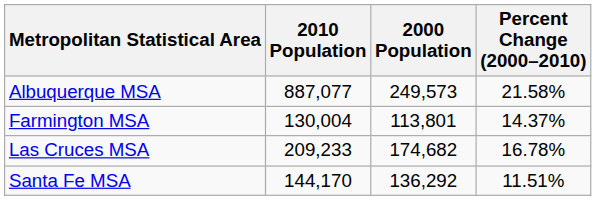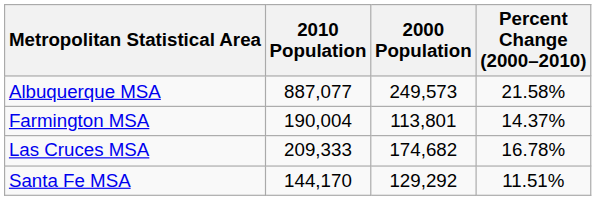Farmington MSA | 2010 Population: 130,004 -> 190,004
Las Cruces MSA | 2010 Population: 209,233 -> 209,333
Santa Fe MSA | 2000 Population: 136,292 -> 129,292
